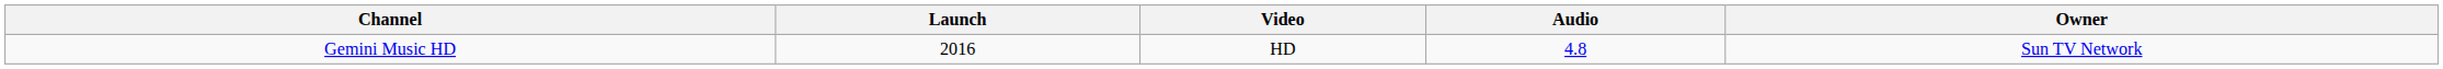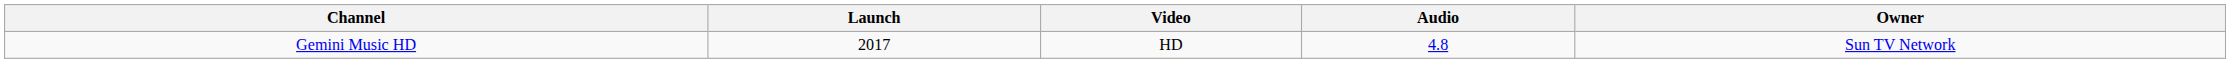Gemini Music HD | Launch: 2016 -> 2017
